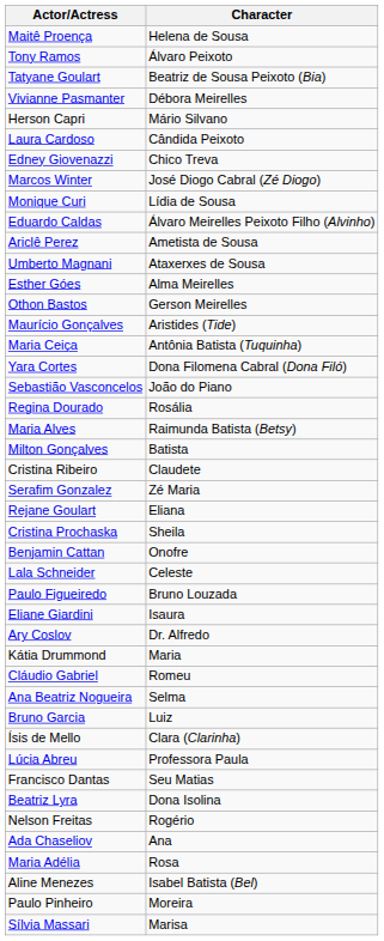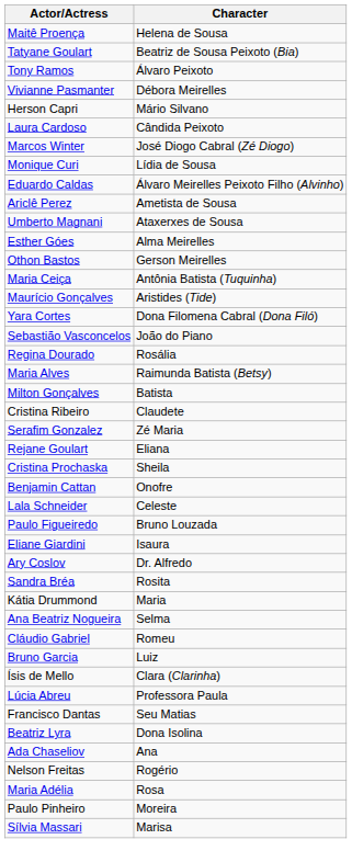rows swapped: Tatyane Goulart <-> Tony Ramos
- row: Edney Giovenazzi | Chico Treva
rows swapped: Maria Ceiça <-> Maurício Gonçalves
+ row: Sandra Bréa | Rosita
rows swapped: Cláudio Gabriel <-> Ana Beatriz Nogueira
rows swapped: Ada Chaseliov <-> Nelson Freitas
- row: Aline Menezes | Isabel Batista (Bel)
